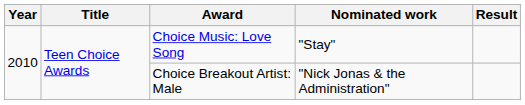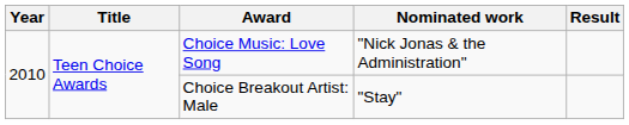Choice Music: Love Song | Nominated work: "Stay" -> "Nick Jonas & the Administration"
Choice Breakout Artist: Male | Nominated work: "Nick Jonas & the Administration" -> "Stay"
